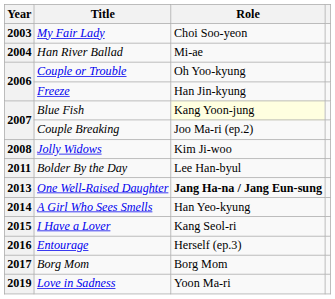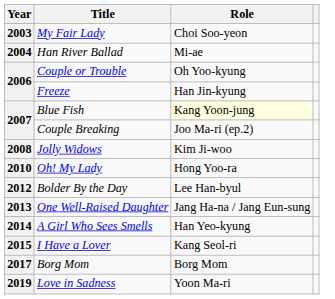+ row: 2010 | Oh! My Lady | Hong Yoo-ra
Bolder By the Day | Year: 2011 -> 2012
One Well-Raised Daughter | Role: bold -> normal
- row: 2016 | Entourage | Herself (ep.3)
